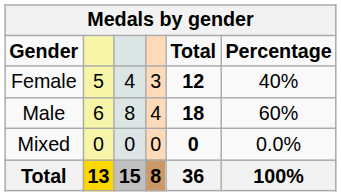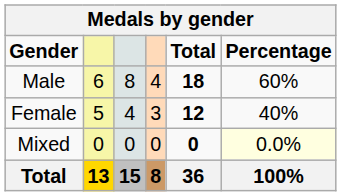rows swapped: Female <-> Male
Mixed | Percentage: no background -> lightyellow background
